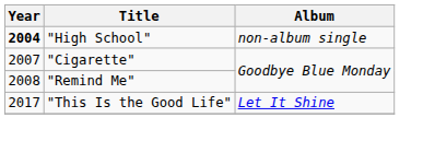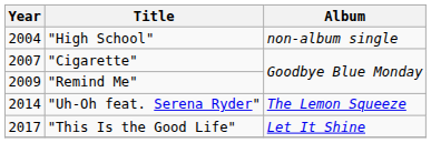"High School" | Year: bold -> normal
"Remind Me" | Year: 2008 -> 2009
+ row: 2014 | "Uh-Oh feat. Serena Ryder" | The Lemon Squeeze
